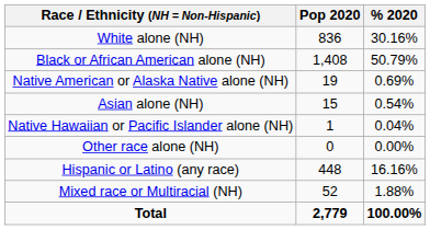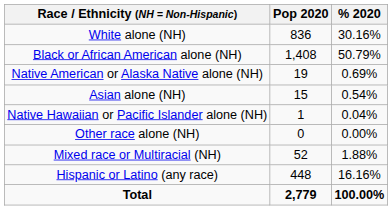rows swapped: Mixed race or Multiracial (NH) <-> Hispanic or Latino (any race)
